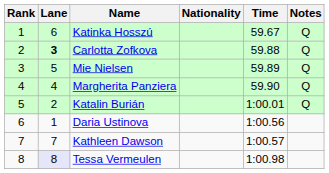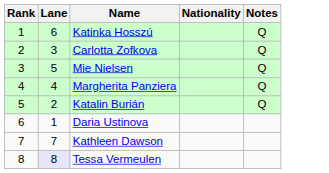- column: Time | 59.67 | 59.88 | 59.89 | 59.90 | 1:00.01 | 1:00.56 | 1:00.57 | 1:00.98
Carlotta Zofkova | Lane: bold -> normal
